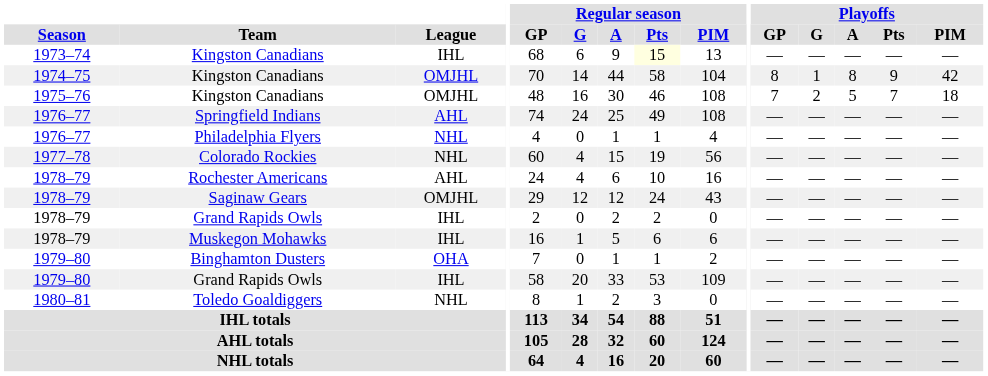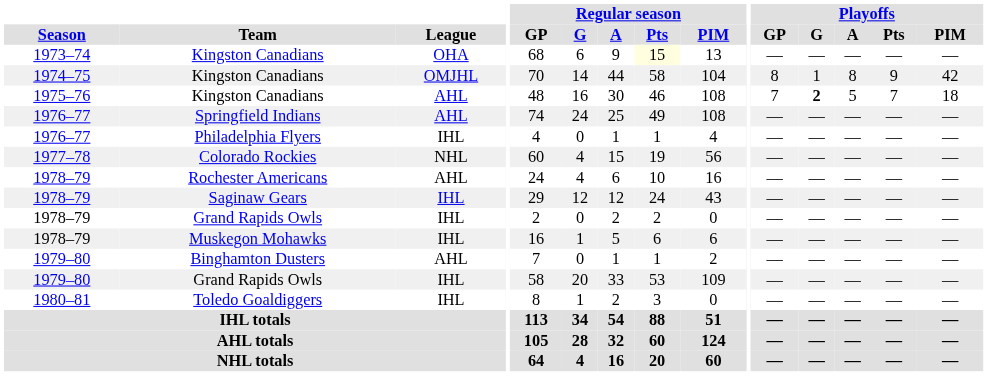1973–74 / Kingston Canadians | League: IHL -> OHA
1975–76 / Kingston Canadians | League: OMJHL -> AHL
1975–76 / Kingston Canadians | Playoffs / G: normal -> bold
Philadelphia Flyers | League: NHL -> IHL
Saginaw Gears | League: OMJHL -> IHL
Binghamton Dusters | League: OHA -> AHL
Toledo Goaldiggers | League: NHL -> IHL
